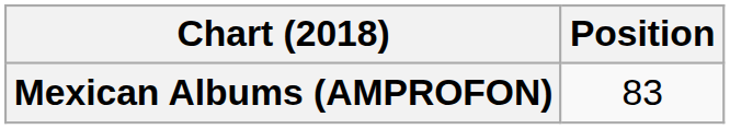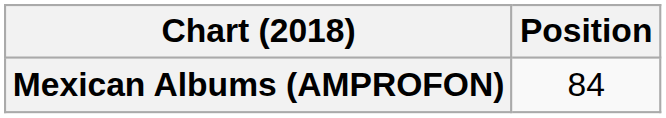Mexican Albums (AMPROFON) | Position: 83 -> 84
